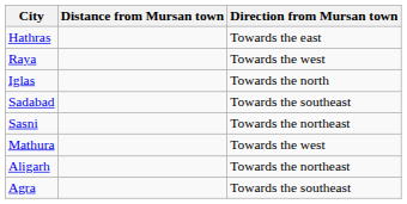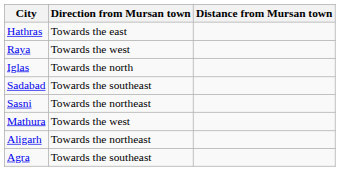columns swapped: Distance from Mursan town <-> Direction from Mursan town
